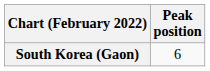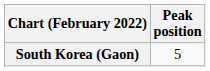South Korea (Gaon) | Peak position: 6 -> 5
